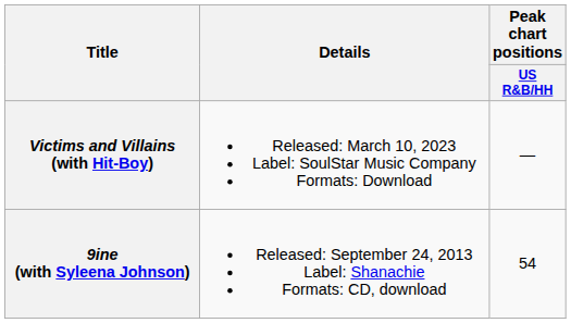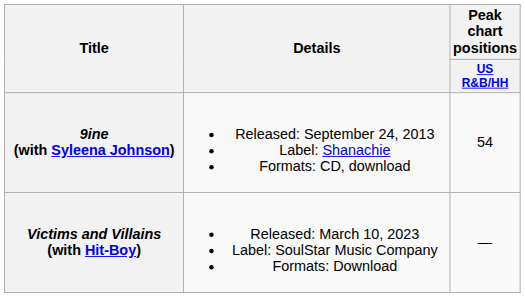rows swapped: 9ine (with Syleena Johnson) <-> Victims and Villains (with Hit-Boy)
